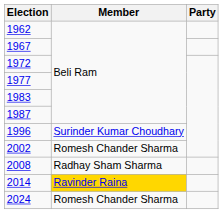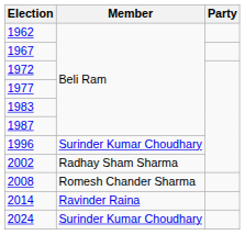2002 | Member: Romesh Chander Sharma -> Radhay Sham Sharma
2008 | Member: Radhay Sham Sharma -> Romesh Chander Sharma
2014 | Member: gold background -> no background
2024 | Member: Romesh Chander Sharma -> Surinder Kumar Choudhary
